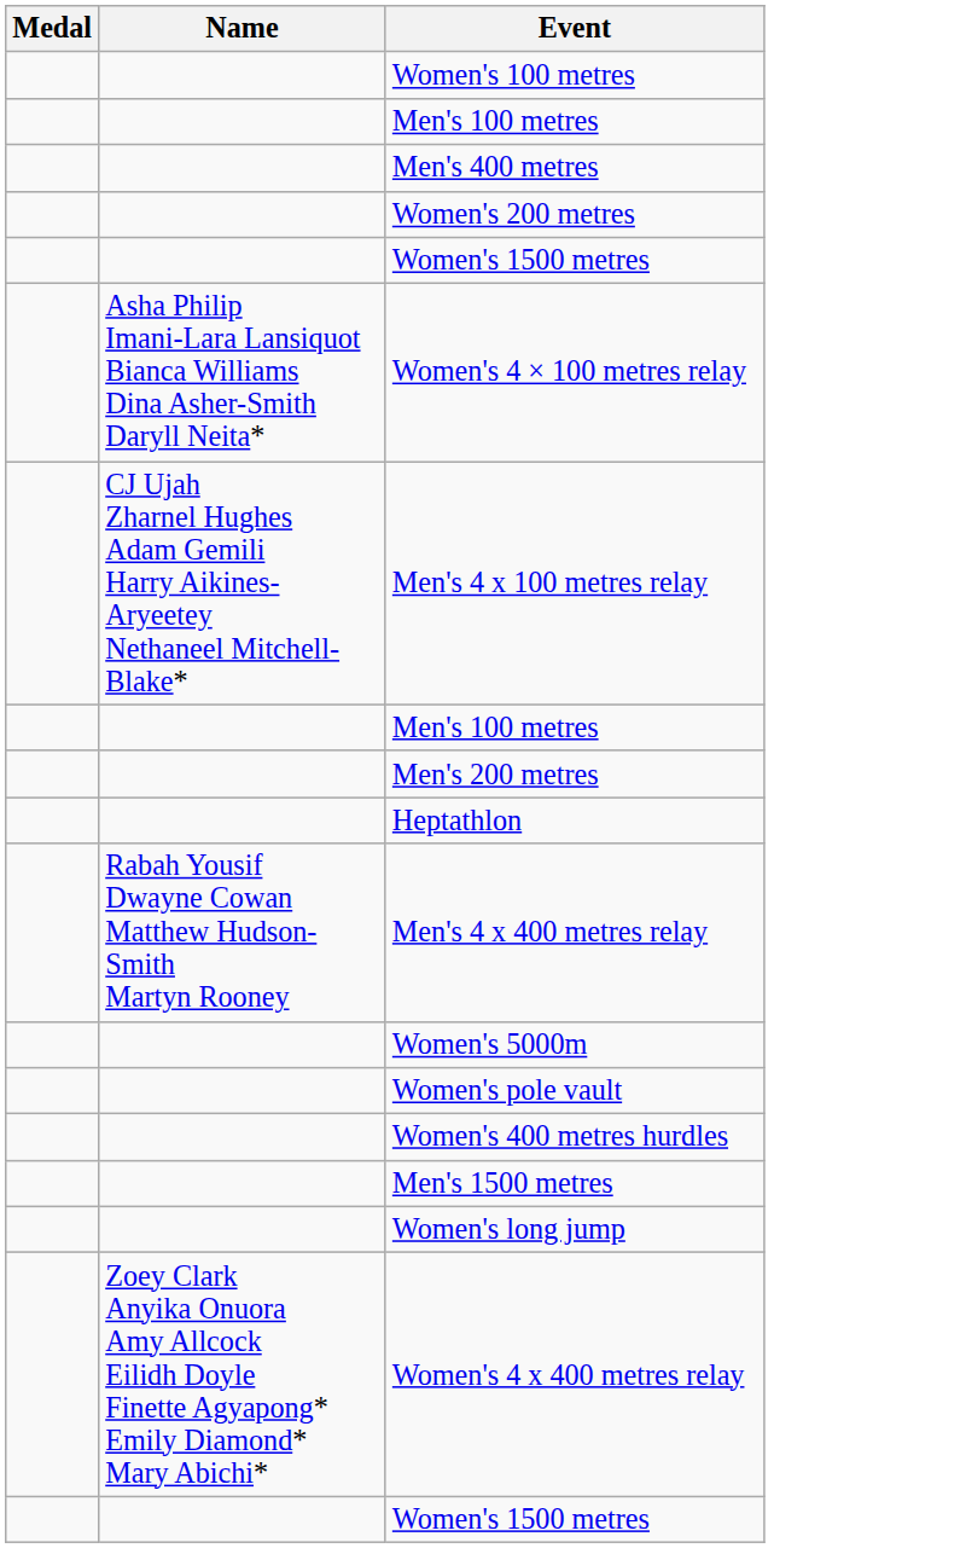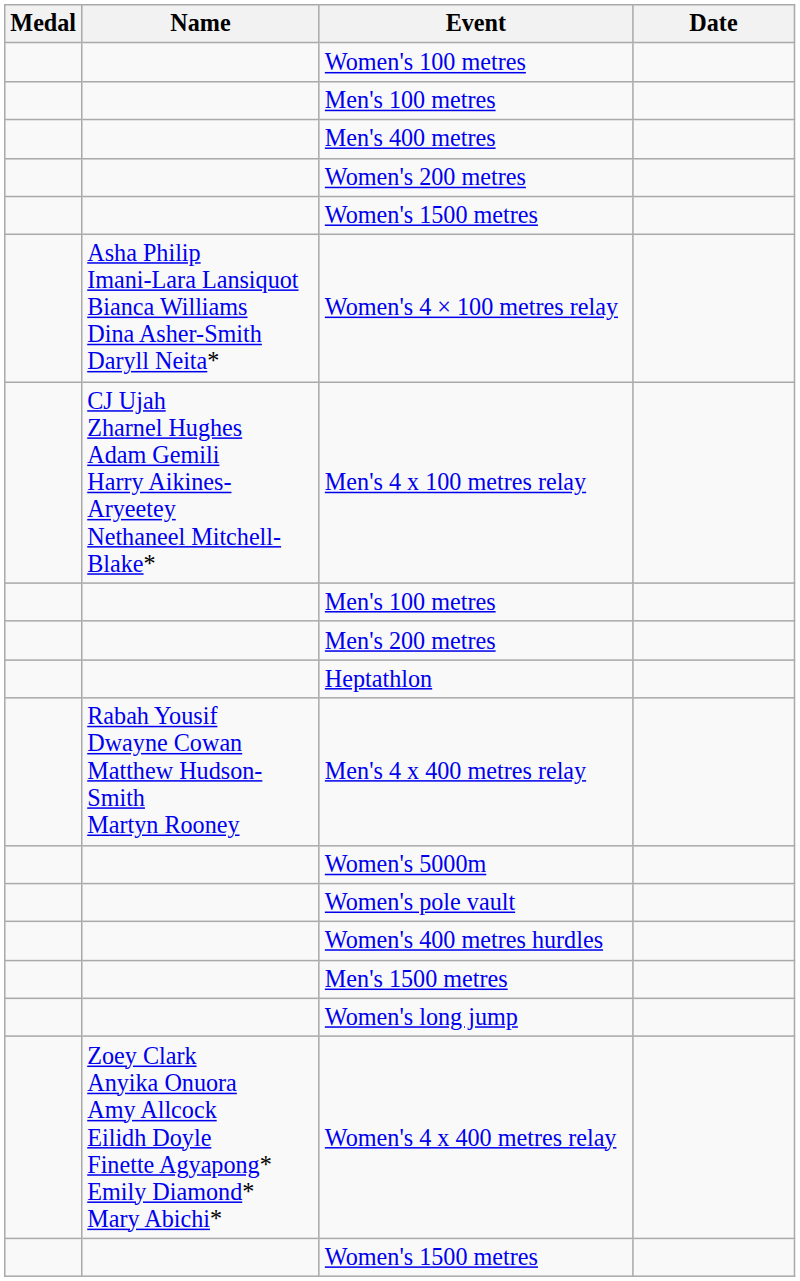+ column: Date
